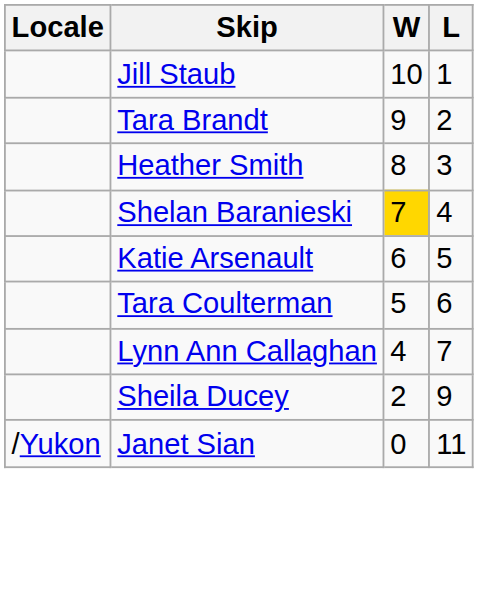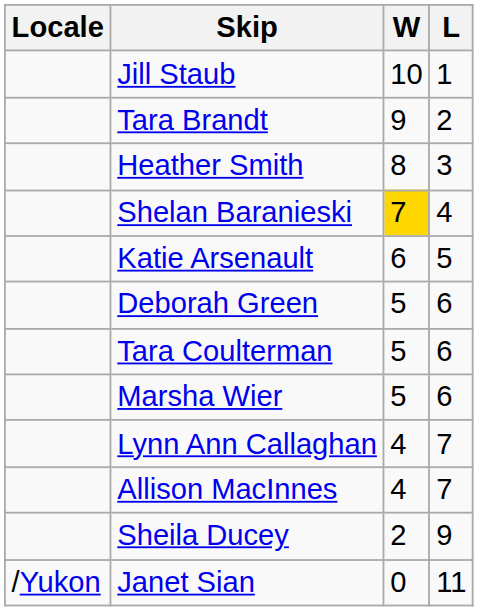+ row: Deborah Green | 5 | 6
+ row: Marsha Wier | 5 | 6
+ row: Allison MacInnes | 4 | 7
